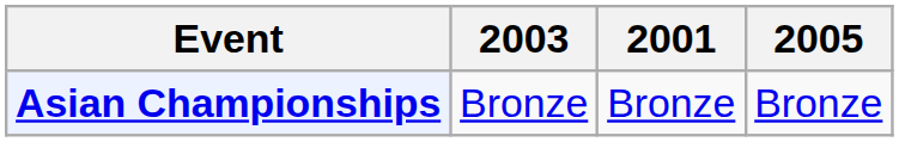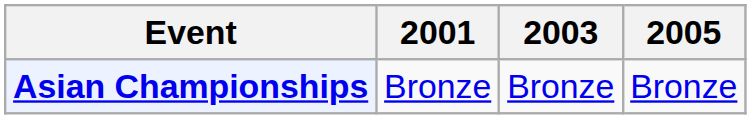columns swapped: 2001 <-> 2003
